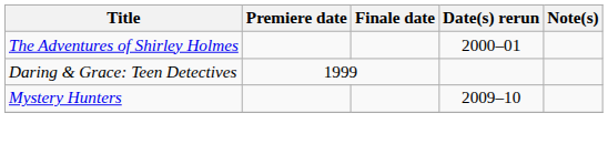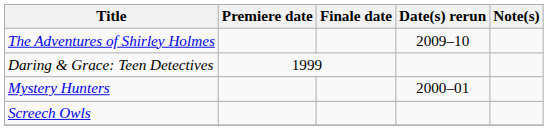The Adventures of Shirley Holmes | Date(s) rerun: 2000–01 -> 2009–10
Mystery Hunters | Date(s) rerun: 2009–10 -> 2000–01
+ row: Screech Owls
